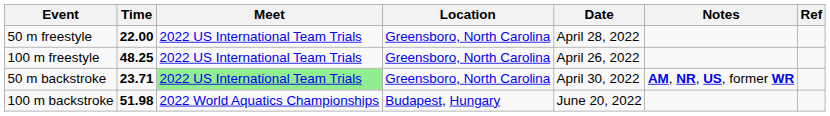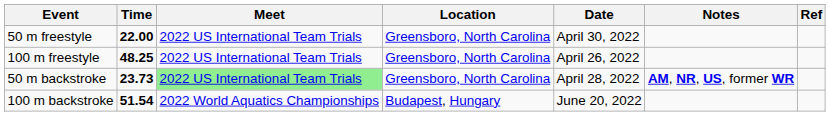50 m freestyle | Date: April 28, 2022 -> April 30, 2022
50 m backstroke | Time: 23.71 -> 23.73
50 m backstroke | Date: April 30, 2022 -> April 28, 2022
100 m backstroke | Time: 51.98 -> 51.54
